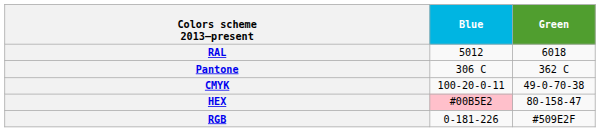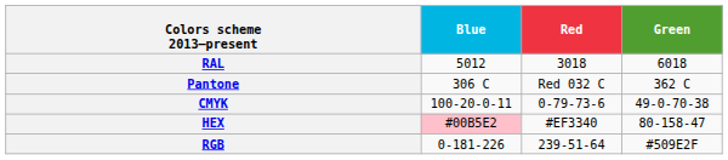+ column: Red | 3018 | Red 032 C | 0-79-73-6 | #EF3340 | 239-51-64
